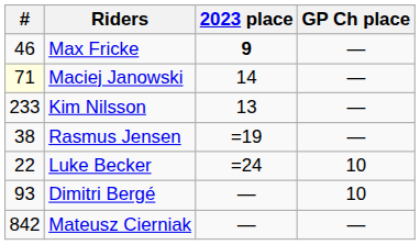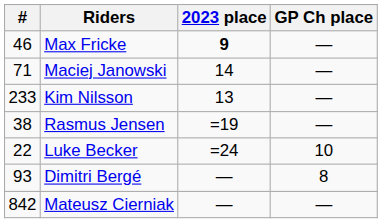Maciej Janowski | #: lightyellow background -> no background
Dimitri Bergé | GP Ch place: 10 -> 8
